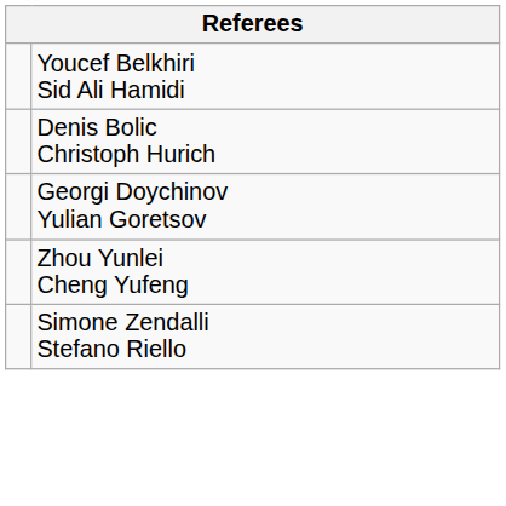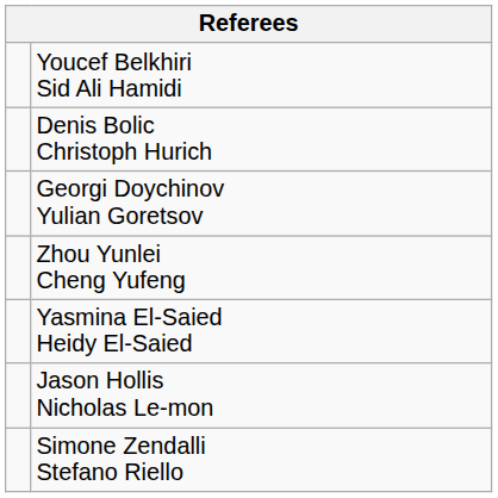+ row: Yasmina El-Saied Heidy El-Saied
+ row: Jason Hollis Nicholas Le-mon
